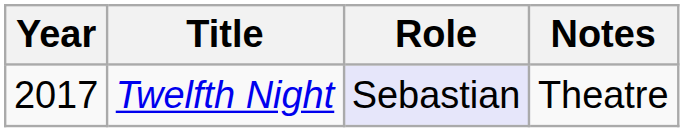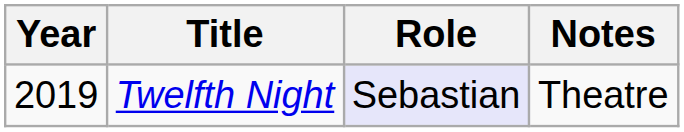Twelfth Night | Year: 2017 -> 2019
